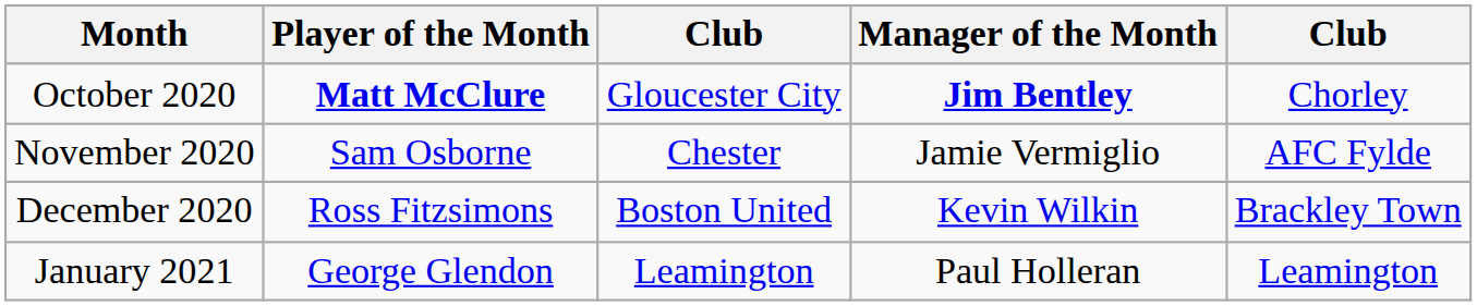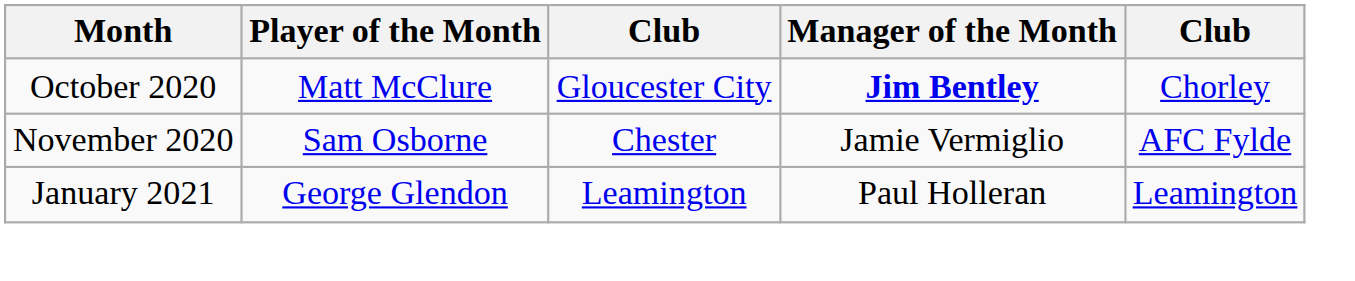October 2020 | Player of the Month: bold -> normal
- row: December 2020 | Ross Fitzsimons | Boston United | Kevin Wilkin | Brackley Town
